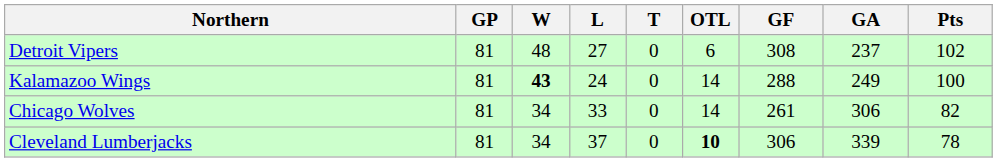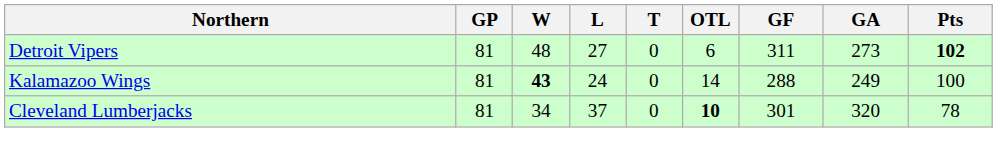Detroit Vipers | GF: 308 -> 311
Detroit Vipers | GA: 237 -> 273
Detroit Vipers | Pts: normal -> bold
- row: Chicago Wolves | 81 | 34 | 33 | 0 | 14 | 261 | 306 | 82
Cleveland Lumberjacks | GF: 306 -> 301
Cleveland Lumberjacks | GA: 339 -> 320
